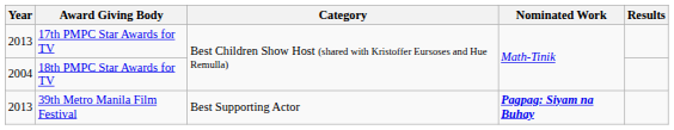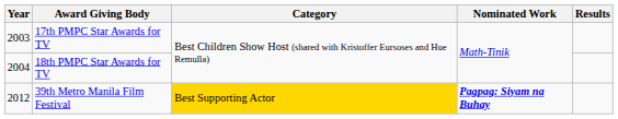17th PMPC Star Awards for TV | Year: 2013 -> 2003
39th Metro Manila Film Festival | Year: 2013 -> 2012
39th Metro Manila Film Festival | Category: no background -> gold background
